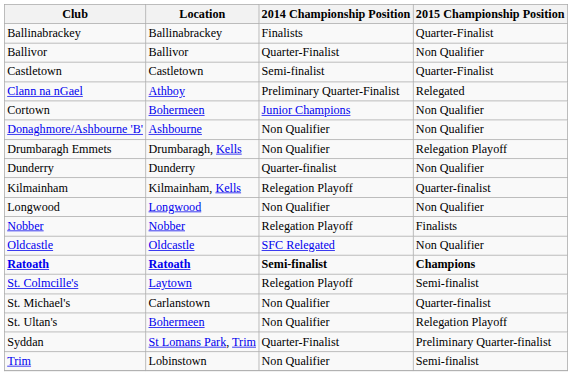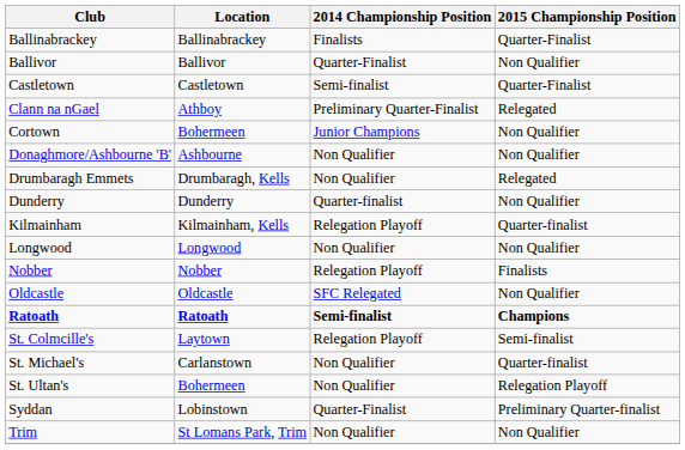Drumbaragh Emmets | 2015 Championship Position: Relegation Playoff -> Relegated
Syddan | Location: St Lomans Park, Trim -> Lobinstown
Trim | Location: Lobinstown -> St Lomans Park, Trim
Trim | 2015 Championship Position: Semi-finalist -> Non Qualifier
